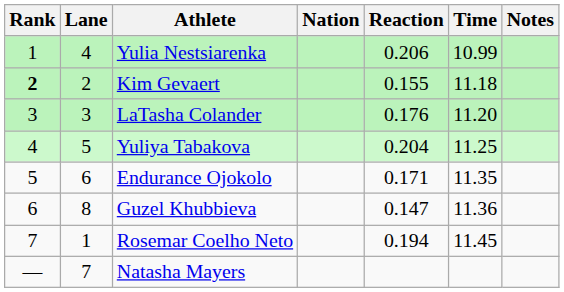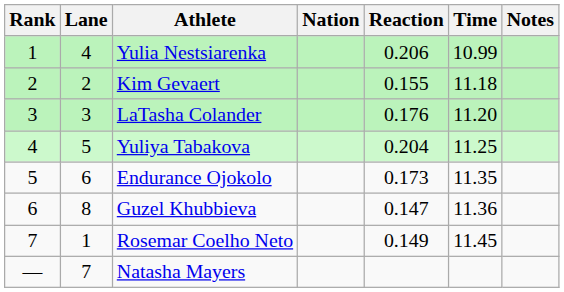Kim Gevaert | Rank: bold -> normal
Endurance Ojokolo | Reaction: 0.171 -> 0.173
Rosemar Coelho Neto | Reaction: 0.194 -> 0.149
